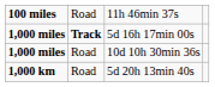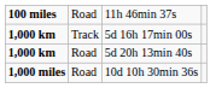5d 16h 17min 00s | column 1: 1,000 miles -> 1,000 km
5d 16h 17min 00s | column 2: bold -> normal
rows swapped: 5d 20h 13min 40s <-> 10d 10h 30min 36s
